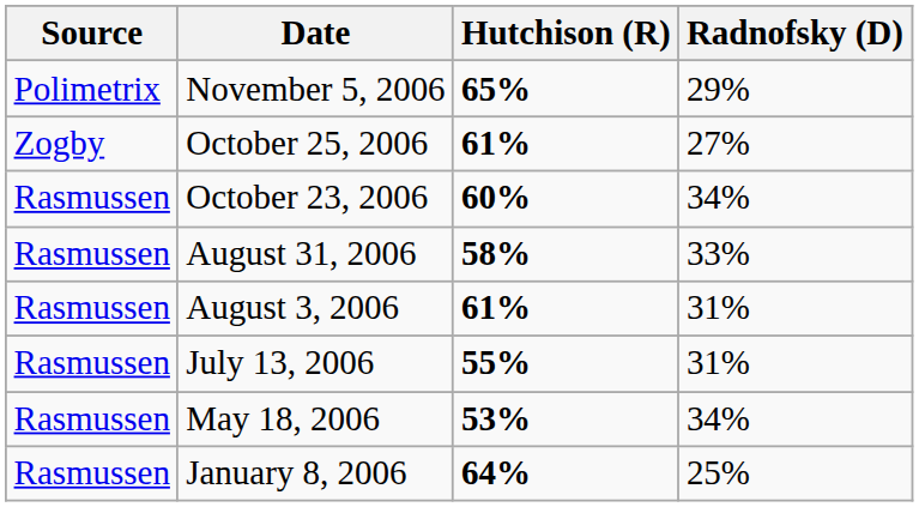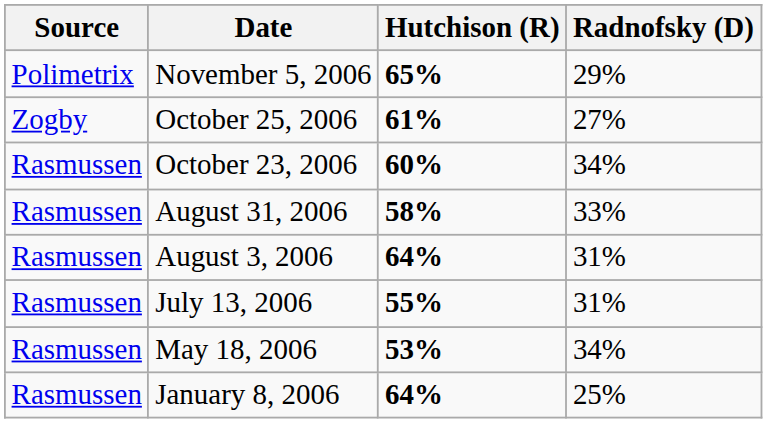August 3, 2006 | Hutchison (R): 61% -> 64%
